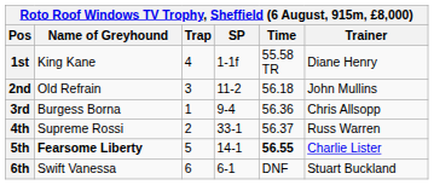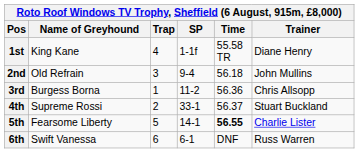2nd | SP: 11-2 -> 9-4
3rd | SP: 9-4 -> 11-2
4th | Trainer: Russ Warren -> Stuart Buckland
5th | Name of Greyhound: bold -> normal
6th | Trainer: Stuart Buckland -> Russ Warren
